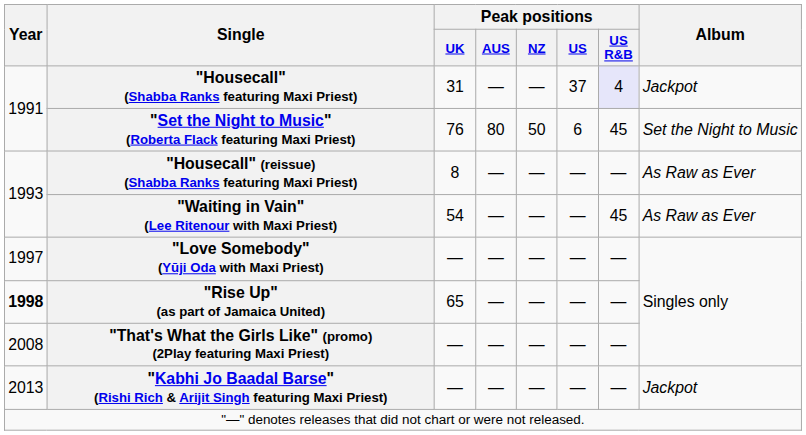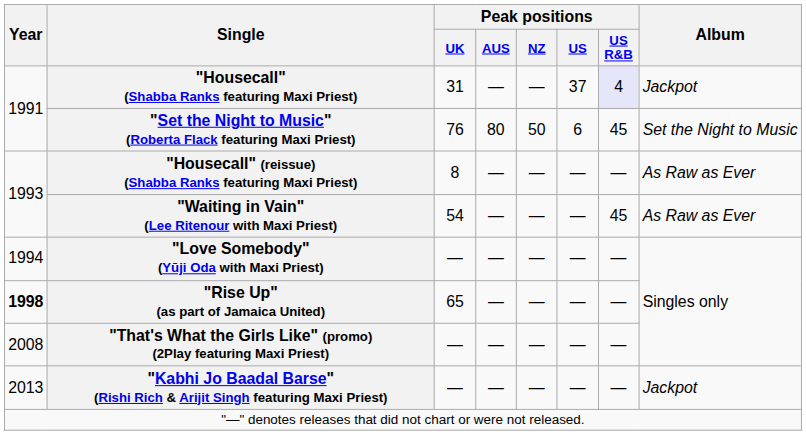"Love Somebody" (Yūji Oda with Maxi Priest) | Year: 1997 -> 1994
